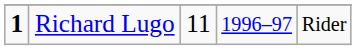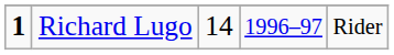Richard Lugo | column 3: 11 -> 14
